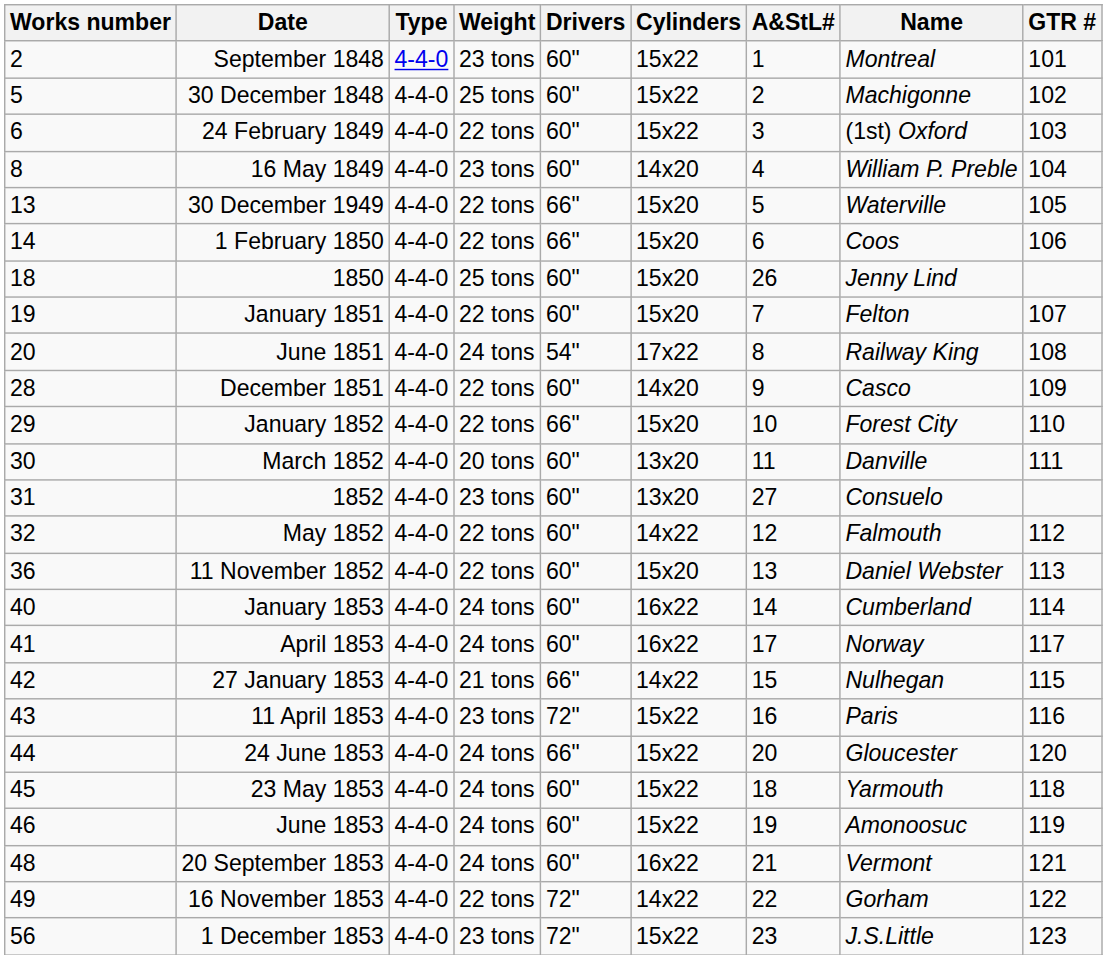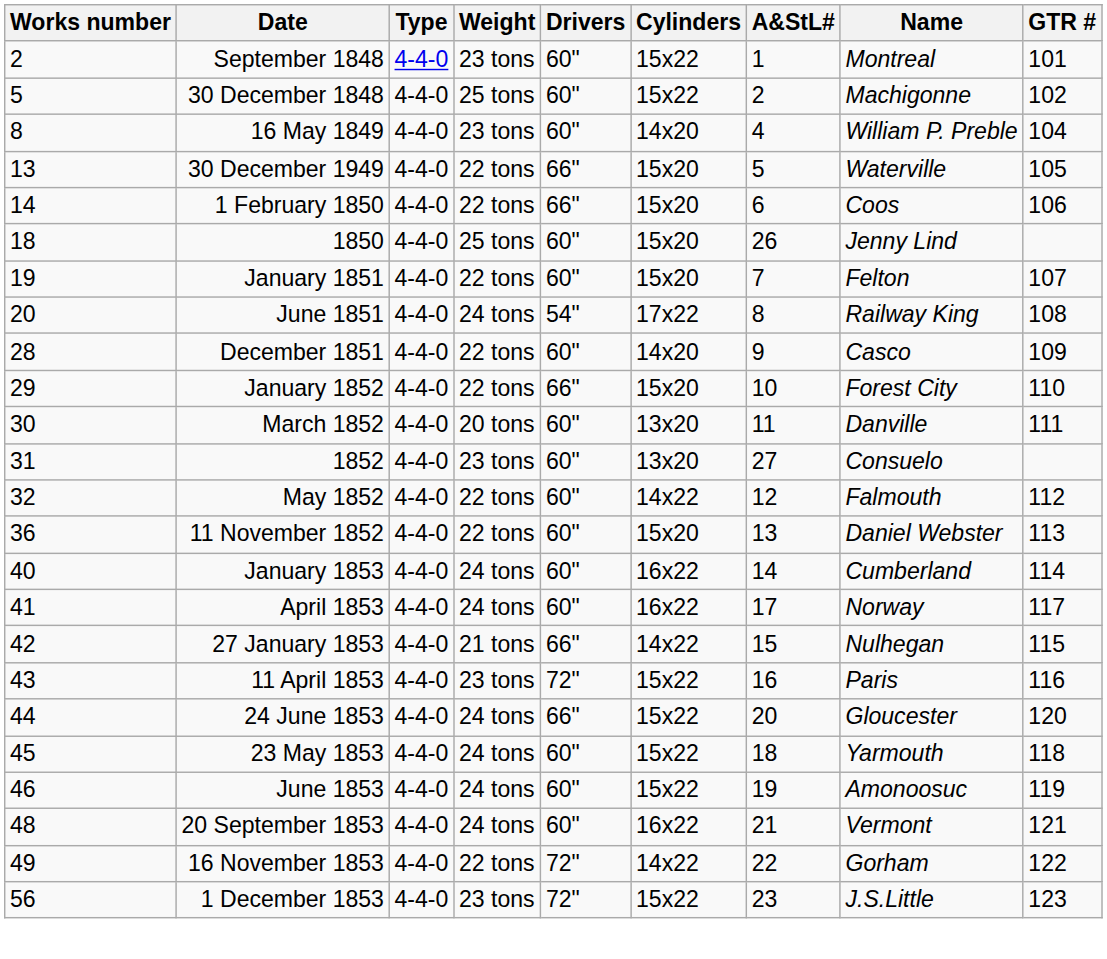- row: 6 | 24 February 1849 | 4-4-0 | 22 tons | 60" | 15x22 | 3 | (1st) Oxford | 103
